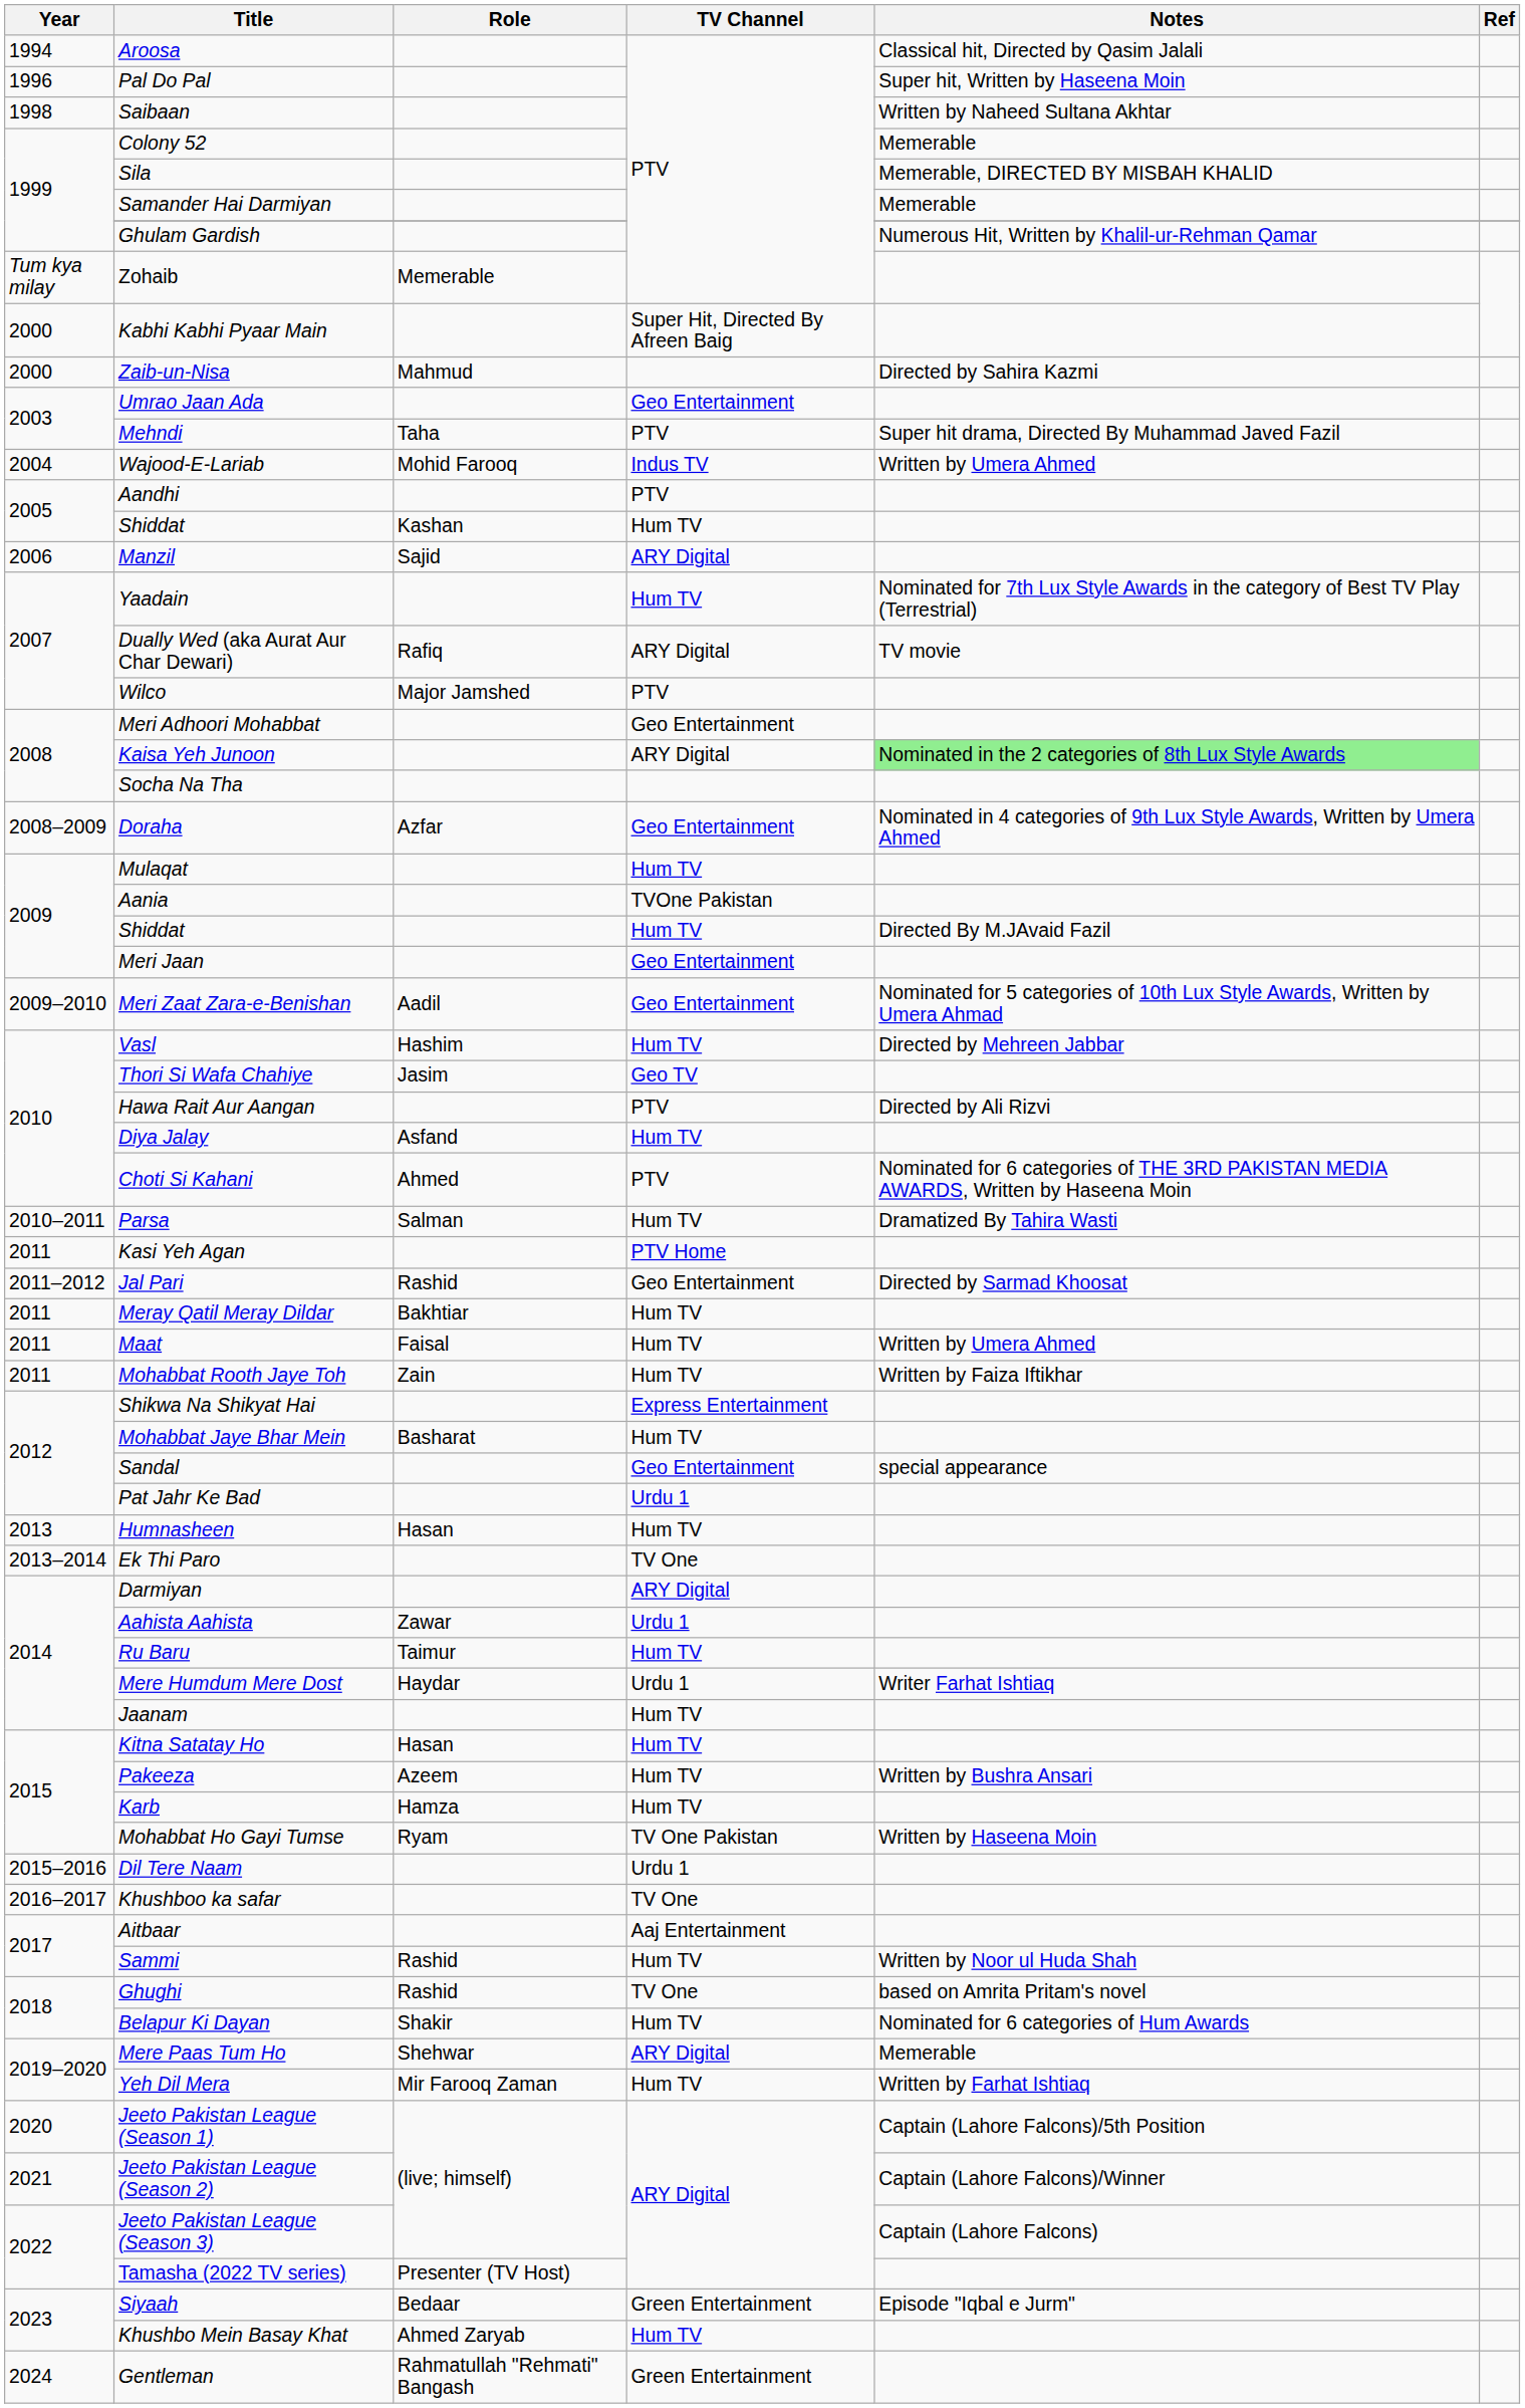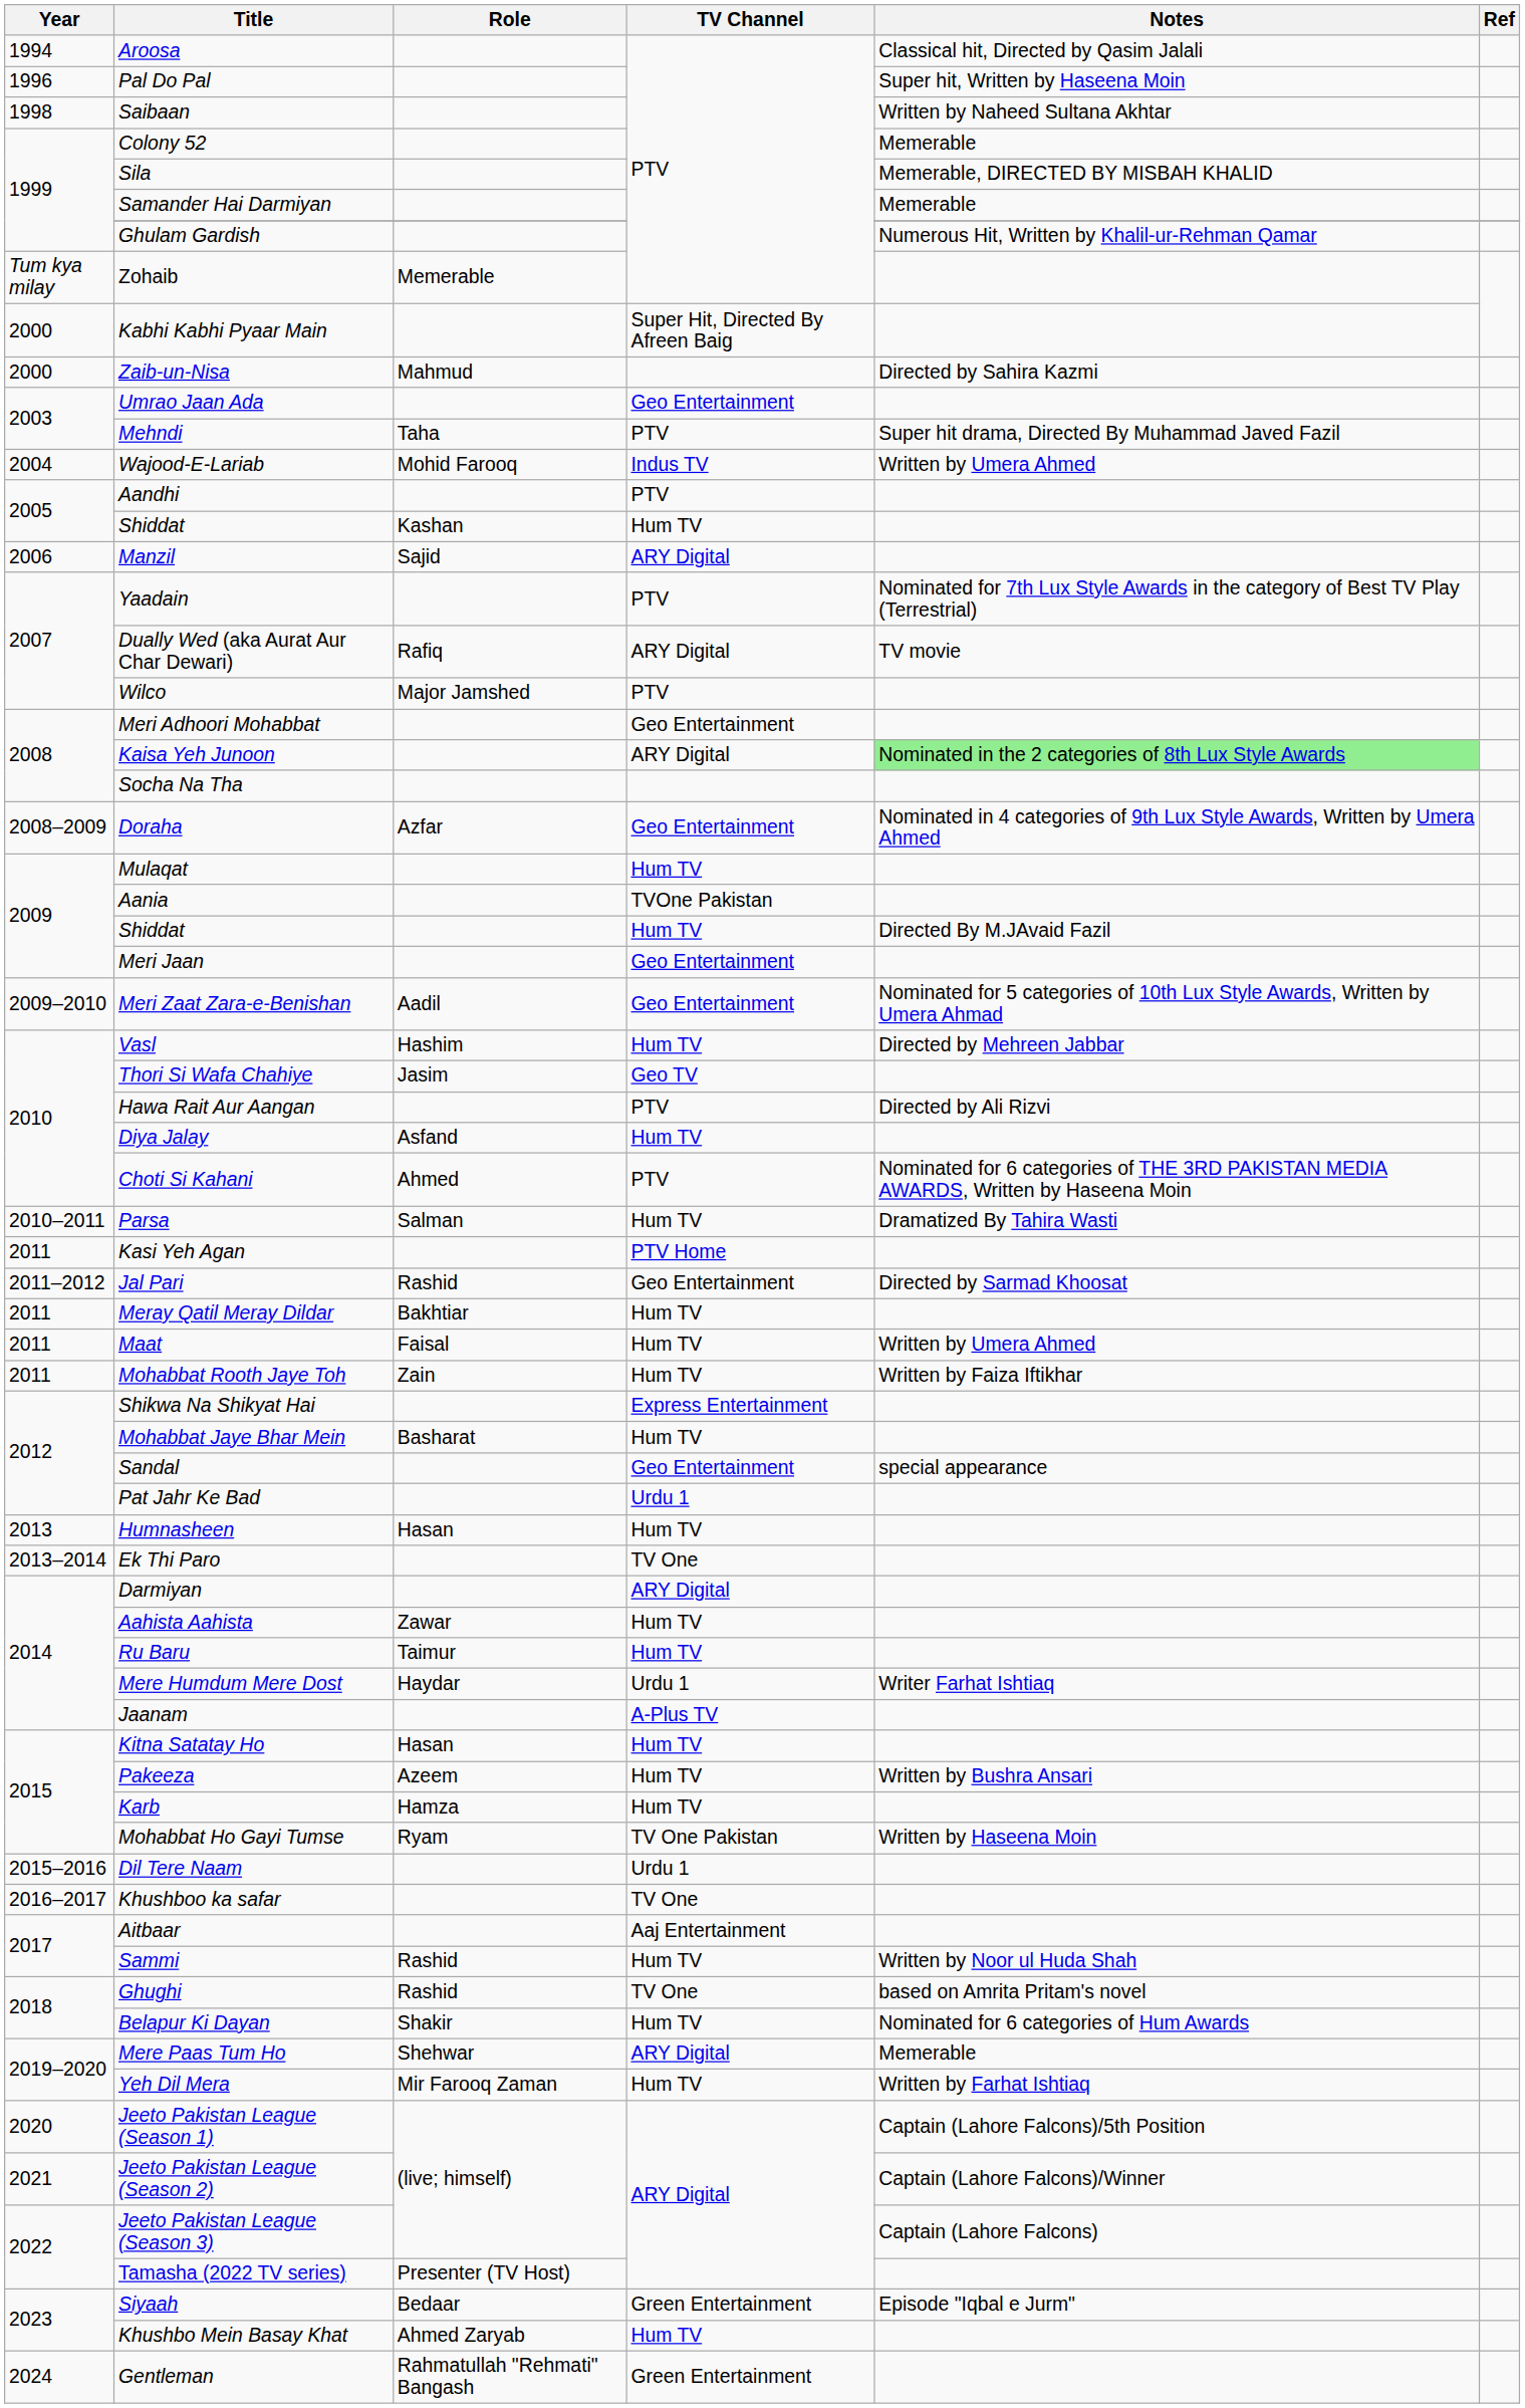Yaadain | TV Channel: Hum TV -> PTV
Aahista Aahista | TV Channel: Urdu 1 -> Hum TV
Jaanam | TV Channel: Hum TV -> A-Plus TV
